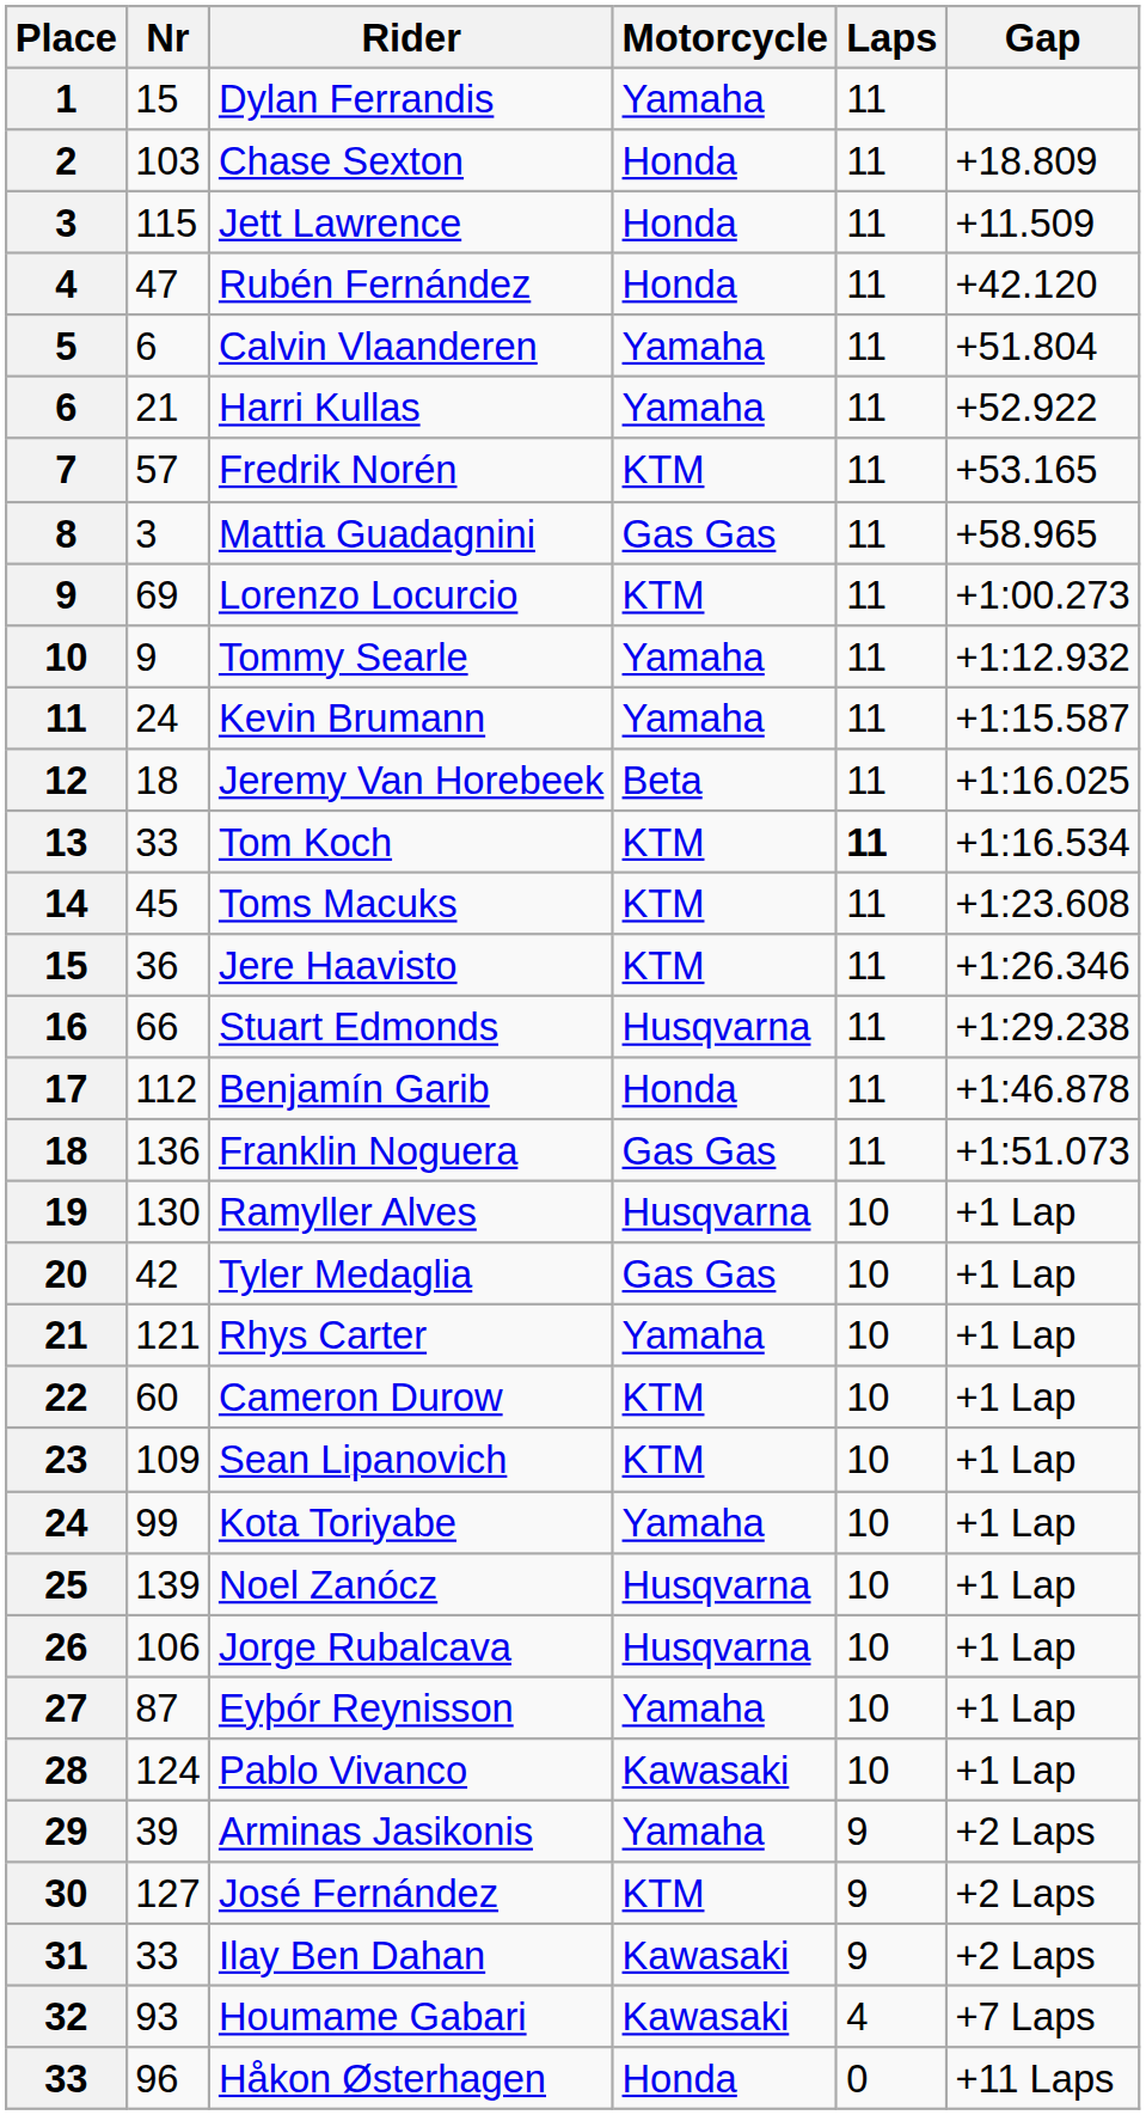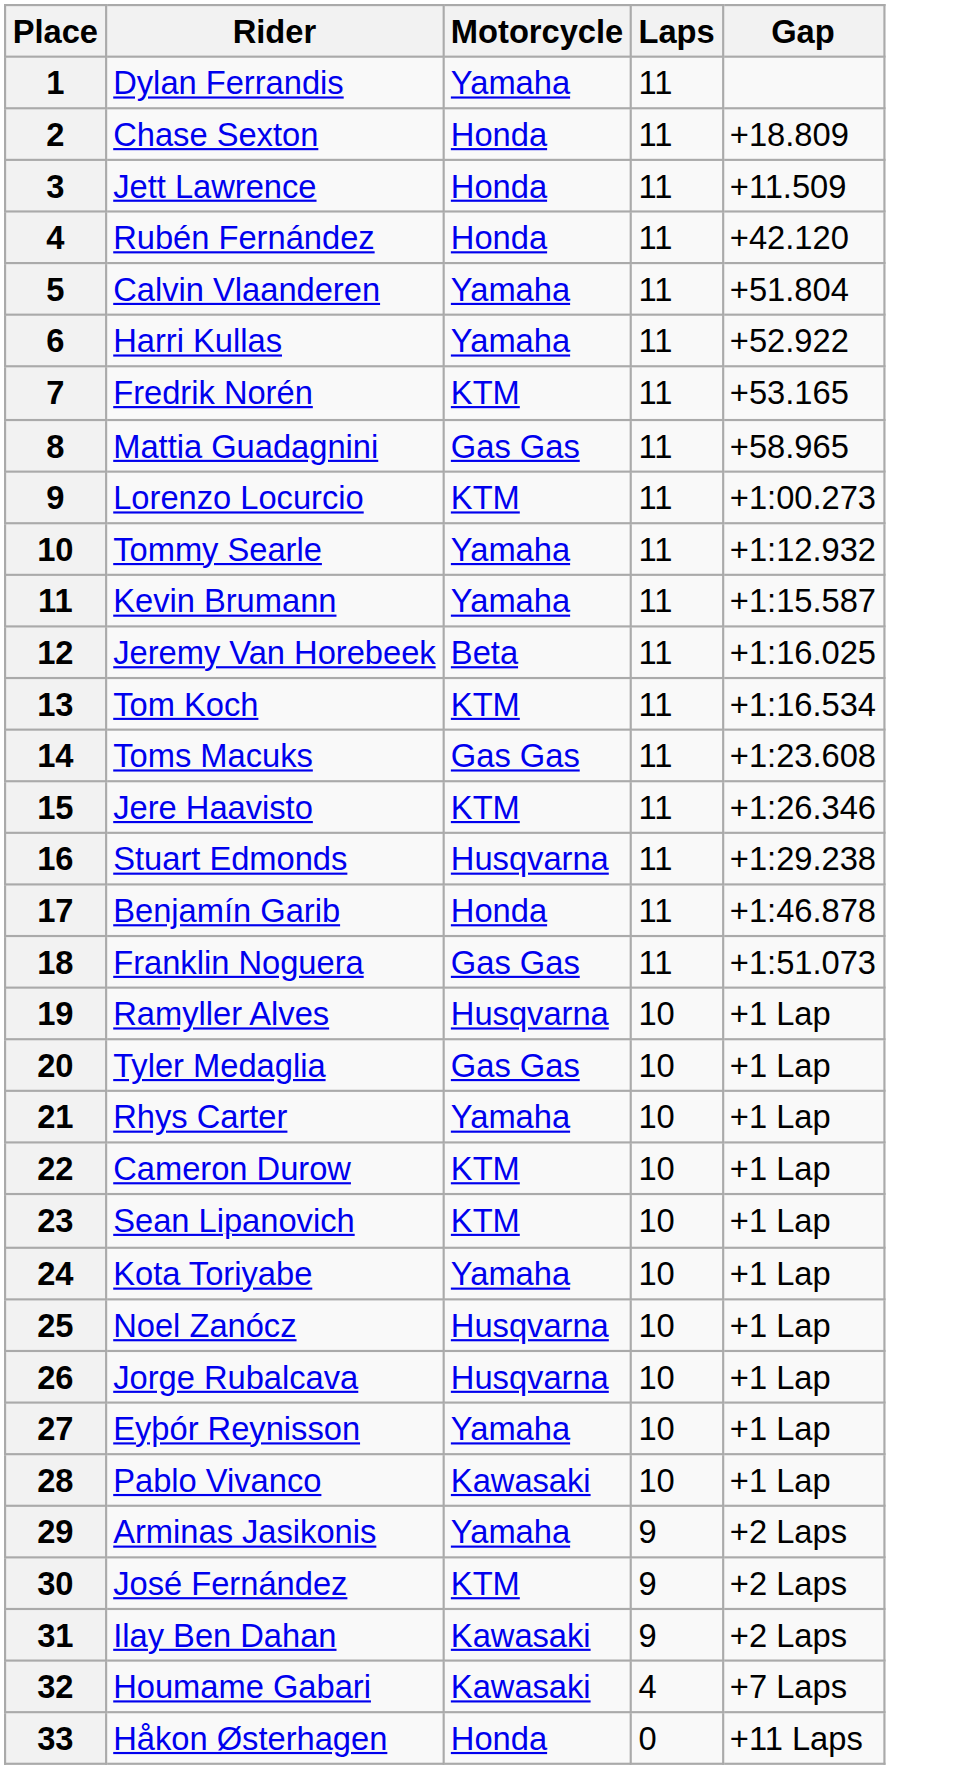- column: Nr | 15 | 103 | 115 | 47 | 6 | 21 | 57 | 3 | 69 | 9 | 24 | 18 | 33 | 45 | 36 | 66 | 112 | 136 | 130 | 42 | 121 | 60 | 109 | 99 | 139 | 106 | 87 | 124 | 39 | 127 | 33 | 93 | 96
Tom Koch | Laps: bold -> normal
Toms Macuks | Motorcycle: KTM -> Gas Gas
